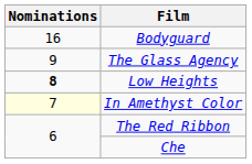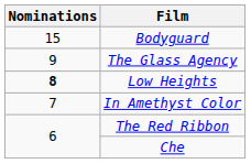Bodyguard | Nominations: 16 -> 15
In Amethyst Color | Nominations: lightyellow background -> no background
